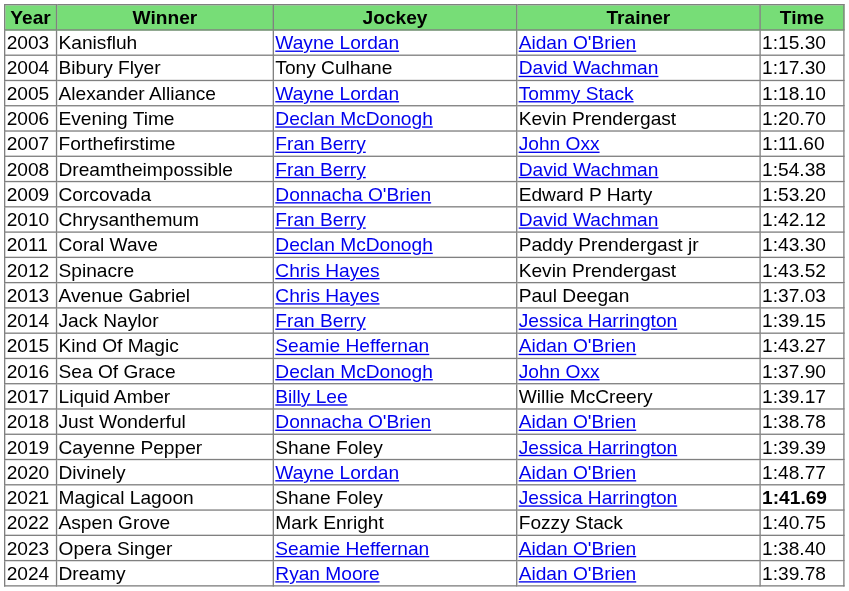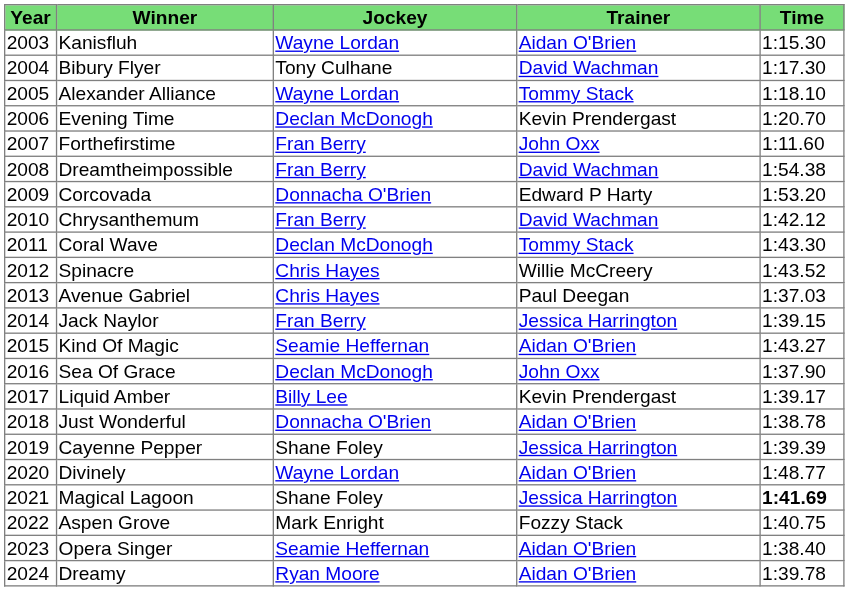Coral Wave | Trainer: Paddy Prendergast jr -> Tommy Stack
Spinacre | Trainer: Kevin Prendergast -> Willie McCreery
Liquid Amber | Trainer: Willie McCreery -> Kevin Prendergast
